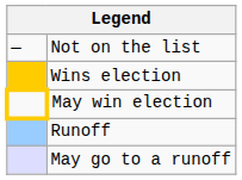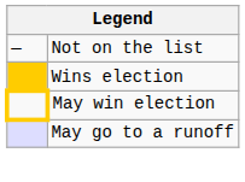- row: Runoff
